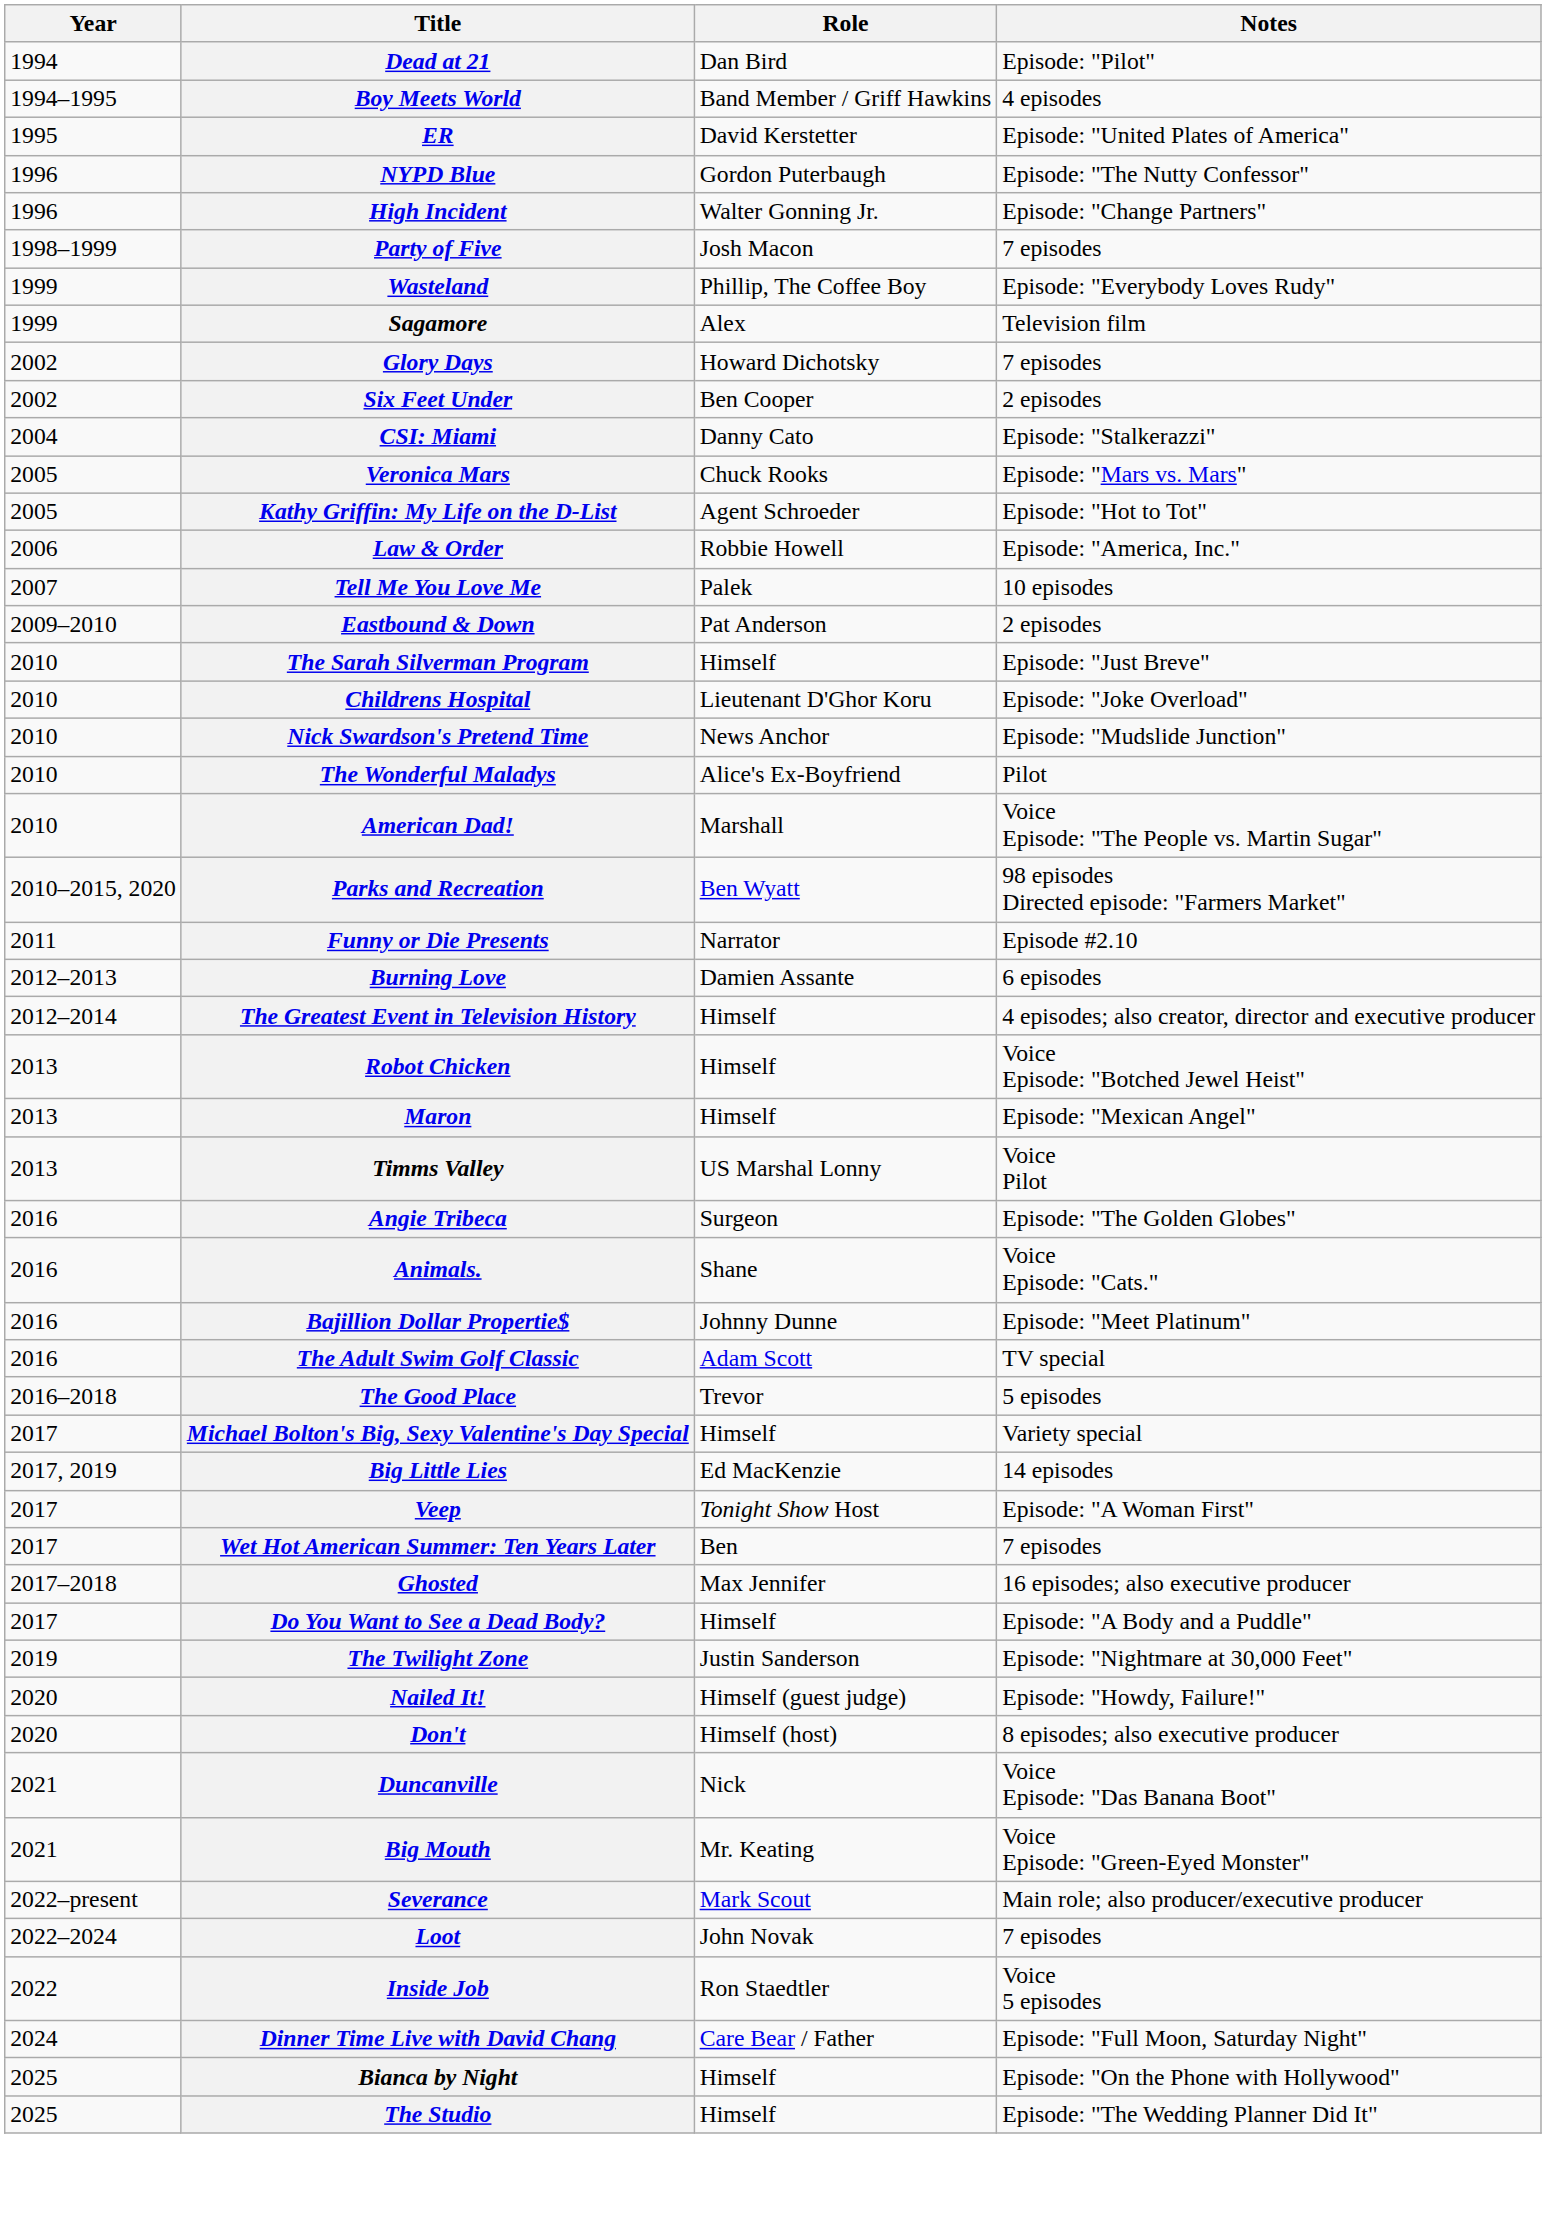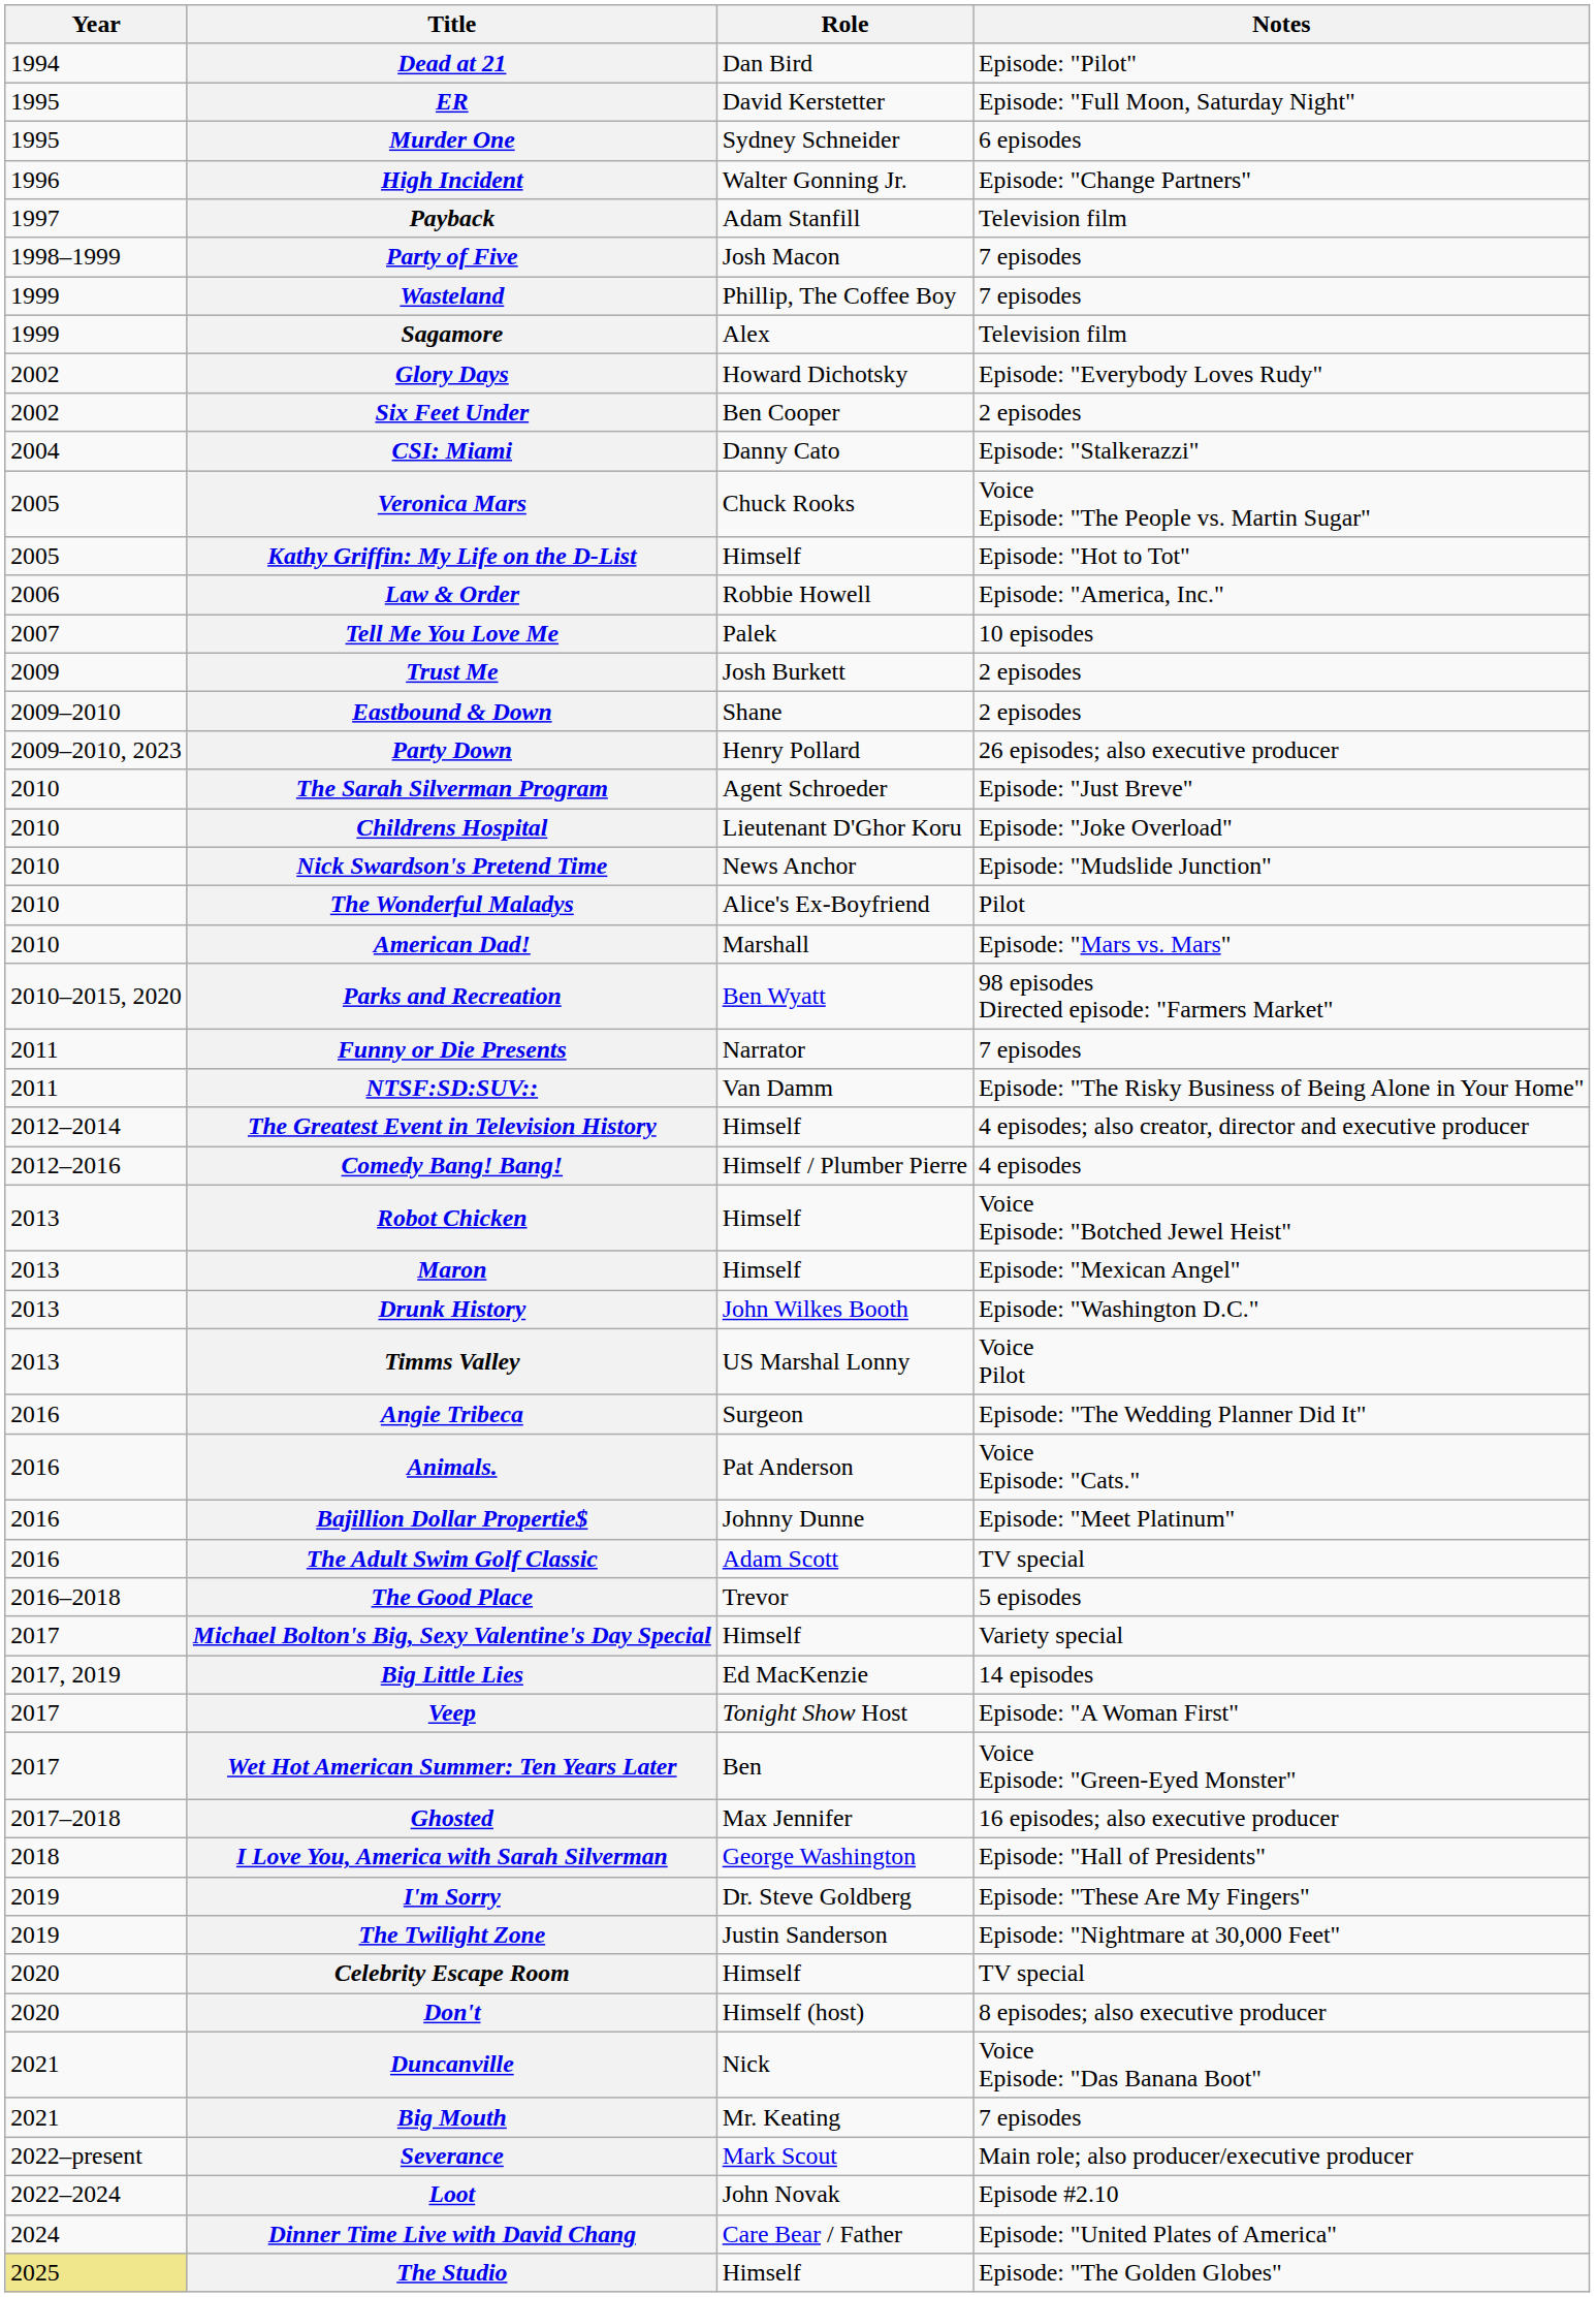- row: 1994–1995 | Boy Meets World | Band Member / Griff Hawkins | 4 episodes
ER | Notes: Episode: "United Plates of America" -> Episode: "Full Moon, Saturday Night"
+ row: 1995 | Murder One | Sydney Schneider | 6 episodes
- row: 1996 | NYPD Blue | Gordon Puterbaugh | Episode: "The Nutty Confessor"
+ row: 1997 | Payback | Adam Stanfill | Television film
Wasteland | Notes: Episode: "Everybody Loves Rudy" -> 7 episodes
Glory Days | Notes: 7 episodes -> Episode: "Everybody Loves Rudy"
Veronica Mars | Notes: Episode: "Mars vs. Mars" -> Voice Episode: "The People vs. Martin Sugar"
Kathy Griffin: My Life on the D-List | Role: Agent Schroeder -> Himself
+ row: 2009 | Trust Me | Josh Burkett | 2 episodes
Eastbound & Down | Role: Pat Anderson -> Shane
+ row: 2009–2010, 2023 | Party Down | Henry Pollard | 26 episodes; also executive producer
The Sarah Silverman Program | Role: Himself -> Agent Schroeder
American Dad! | Notes: Voice Episode: "The People vs. Martin Sugar" -> Episode: "Mars vs. Mars"
Funny or Die Presents | Notes: Episode #2.10 -> 7 episodes
+ row: 2011 | NTSF:SD:SUV:: | Van Damm | Episode: "The Risky Business of Being Alone in Your Home"
- row: 2012–2013 | Burning Love | Damien Assante | 6 episodes
+ row: 2012–2016 | Comedy Bang! Bang! | Himself / Plumber Pierre | 4 episodes
+ row: 2013 | Drunk History | John Wilkes Booth | Episode: "Washington D.C."
Angie Tribeca | Notes: Episode: "The Golden Globes" -> Episode: "The Wedding Planner Did It"
Animals. | Role: Shane -> Pat Anderson
Wet Hot American Summer: Ten Years Later | Notes: 7 episodes -> Voice Episode: "Green-Eyed Monster"
- row: 2017 | Do You Want to See a Dead Body? | Himself | Episode: "A Body and a Puddle"
+ row: 2018 | I Love You, America with Sarah Silverman | George Washington | Episode: "Hall of Presidents"
+ row: 2019 | I'm Sorry | Dr. Steve Goldberg | Episode: "These Are My Fingers"
- row: 2020 | Nailed It! | Himself (guest judge) | Episode: "Howdy, Failure!"
+ row: 2020 | Celebrity Escape Room | Himself | TV special
Big Mouth | Notes: Voice Episode: "Green-Eyed Monster" -> 7 episodes
Loot | Notes: 7 episodes -> Episode #2.10
- row: 2022 | Inside Job | Ron Staedtler | Voice 5 episodes
Dinner Time Live with David Chang | Notes: Episode: "Full Moon, Saturday Night" -> Episode: "United Plates of America"
- row: 2025 | Bianca by Night | Himself | Episode: "On the Phone with Hollywood"
The Studio | Year: no background -> khaki background
The Studio | Notes: Episode: "The Wedding Planner Did It" -> Episode: "The Golden Globes"
